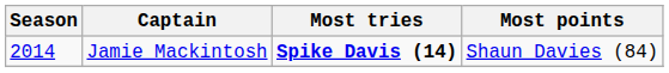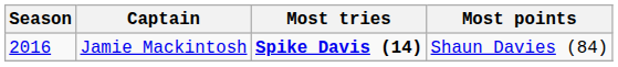Jamie Mackintosh | Season: 2014 -> 2016
